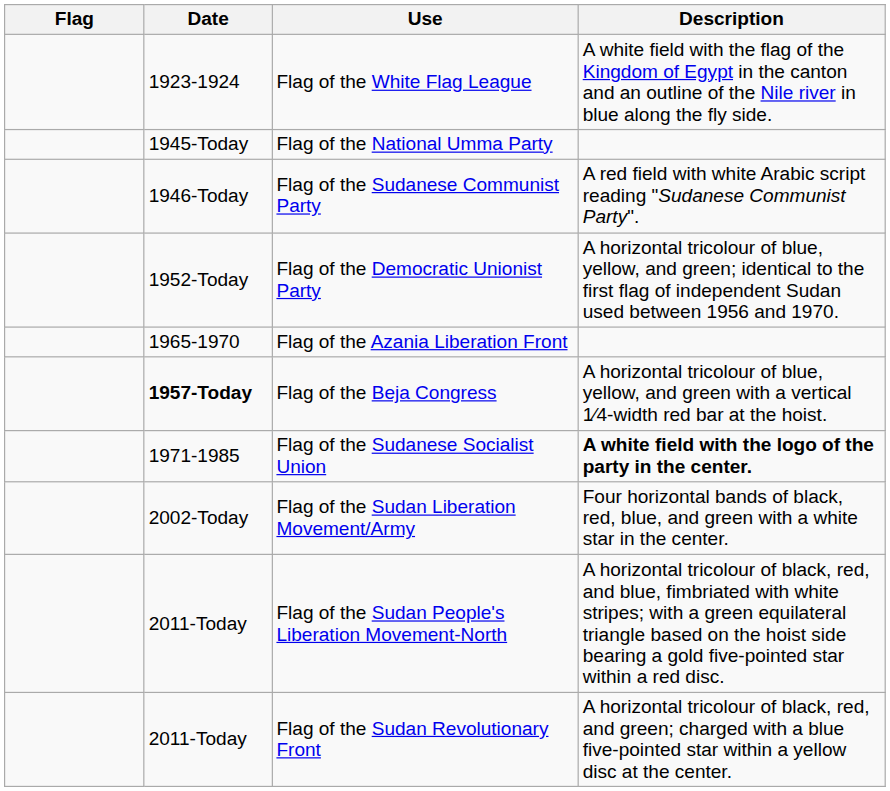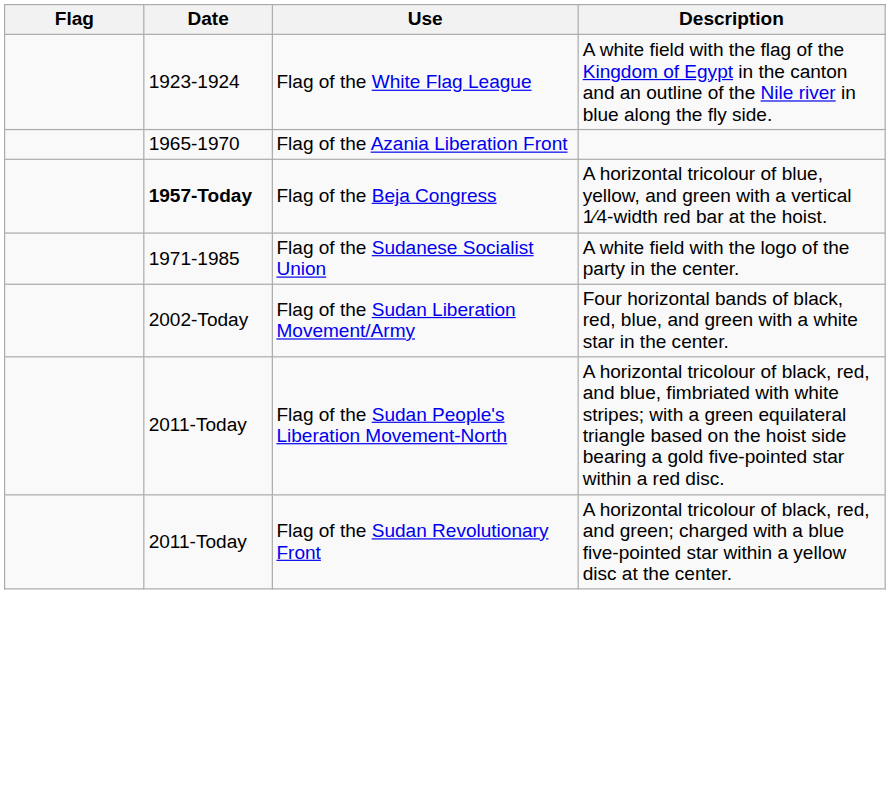- row: 1945-Today | Flag of the National Umma Party
- row: 1946-Today | Flag of the Sudanese Communist Party | A red field with white Arabic script reading "Sudanese Communist Party".
- row: 1952-Today | Flag of the Democratic Unionist Party | A horizontal tricolour of blue, yellow, and green; identical to the first flag of independent Sudan used between 1956 and 1970.
Flag of the Sudanese Socialist Union | Description: bold -> normal
